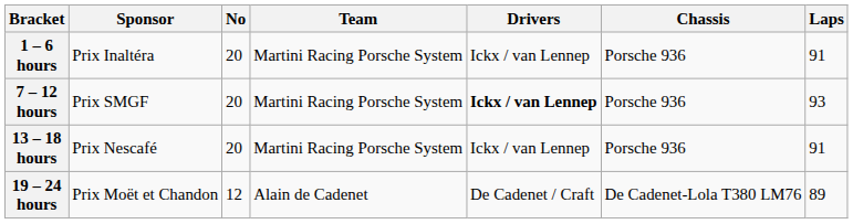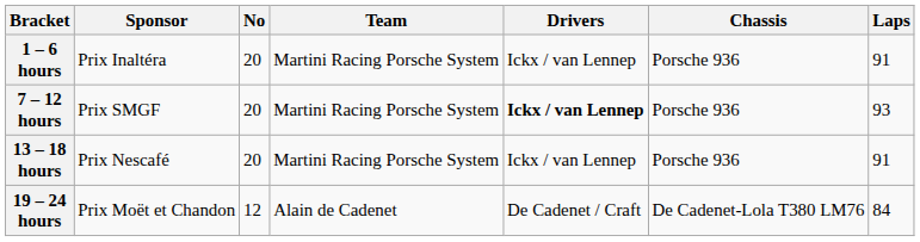19 – 24 hours | Laps: 89 -> 84
